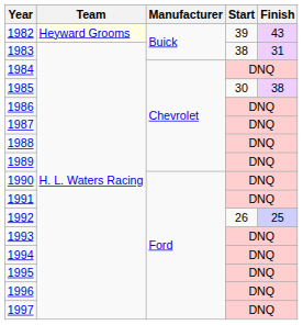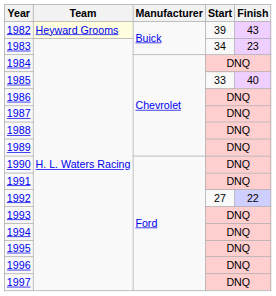1983 | Start: 38 -> 34
1983 | Finish: 31 -> 23
1985 | Start: 30 -> 33
1985 | Finish: 38 -> 40
1992 | Start: 26 -> 27
1992 | Finish: 25 -> 22
